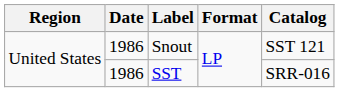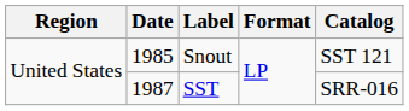Snout | Date: 1986 -> 1985
SST | Date: 1986 -> 1987
